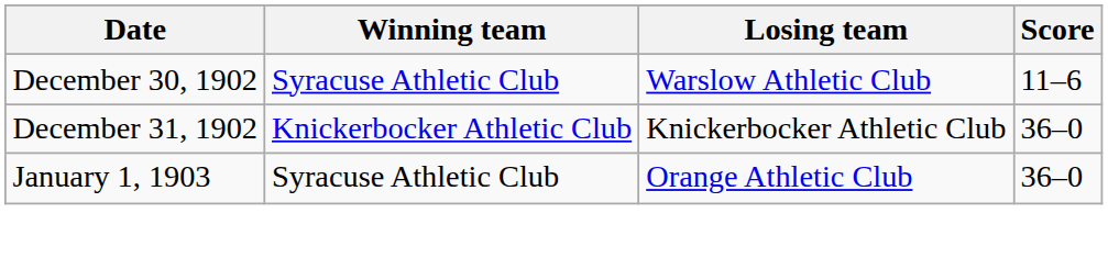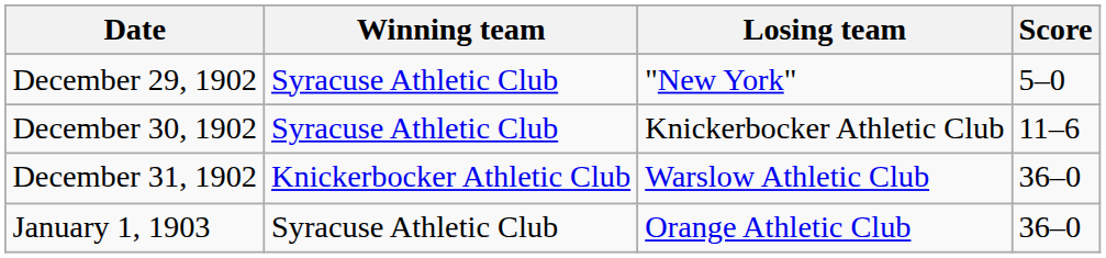+ row: December 29, 1902 | Syracuse Athletic Club | "New York" | 5–0
December 30, 1902 | Losing team: Warslow Athletic Club -> Knickerbocker Athletic Club
December 31, 1902 | Losing team: Knickerbocker Athletic Club -> Warslow Athletic Club
